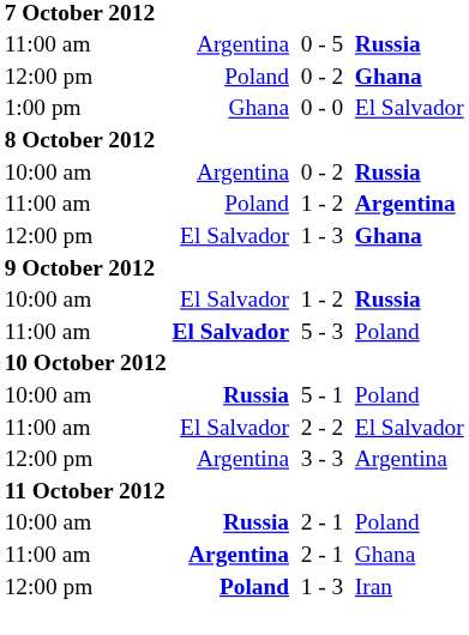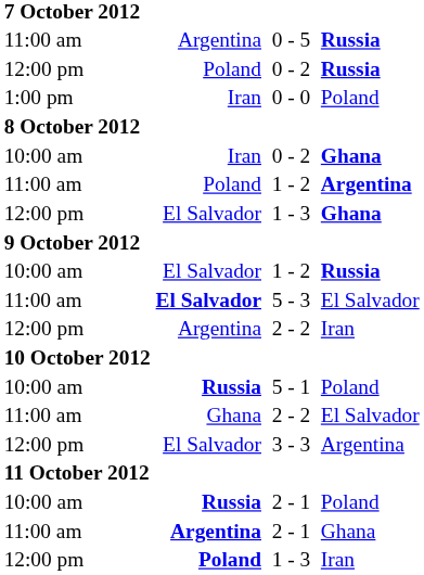12:00 pm / 0 - 2 | column 6: Ghana -> Russia
0 - 0 | column 2: Ghana -> Iran
0 - 0 | column 6: El Salvador -> Poland
10:00 am / 0 - 2 | column 2: Argentina -> Iran
10:00 am / 0 - 2 | column 6: Russia -> Ghana
5 - 3 | column 6: Poland -> El Salvador
+ row: 12:00 pm | Argentina | 2 - 2 | Iran
11:00 am / 2 - 2 | column 2: El Salvador -> Ghana
3 - 3 | column 2: Argentina -> El Salvador
